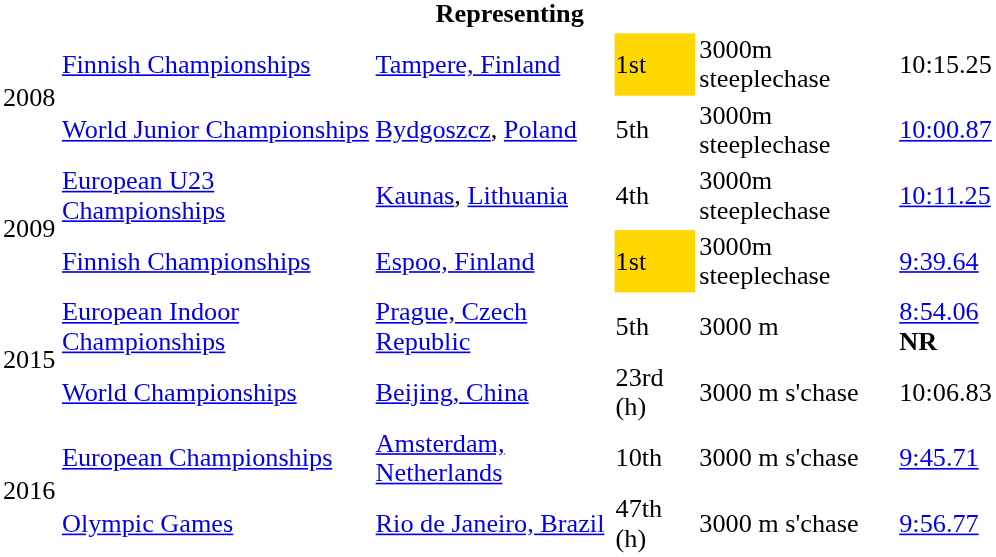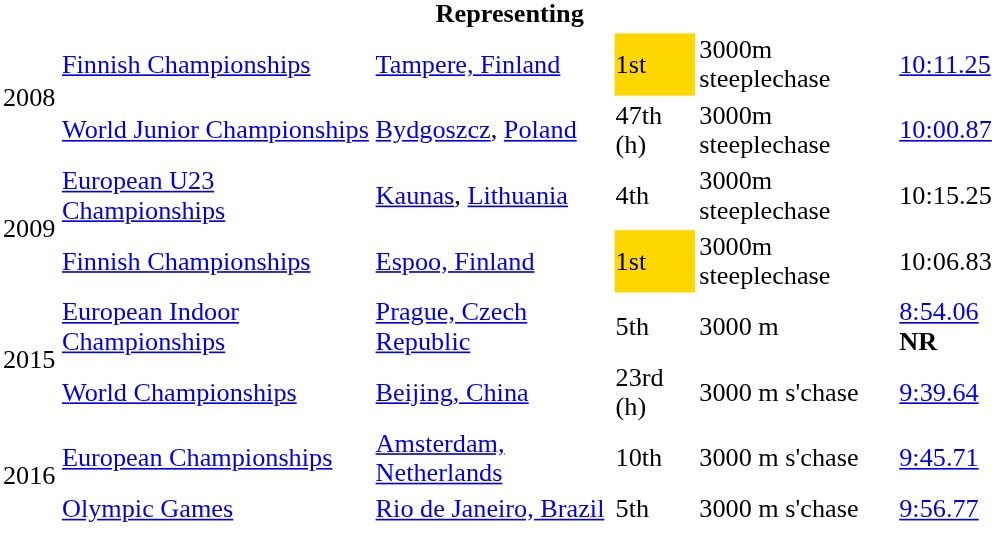Tampere, Finland | column 6: 10:15.25 -> 10:11.25
Bydgoszcz, Poland | column 4: 5th -> 47th (h)
Kaunas, Lithuania | column 6: 10:11.25 -> 10:15.25
Espoo, Finland | column 6: 9:39.64 -> 10:06.83
Beijing, China | column 6: 10:06.83 -> 9:39.64
Rio de Janeiro, Brazil | column 4: 47th (h) -> 5th
